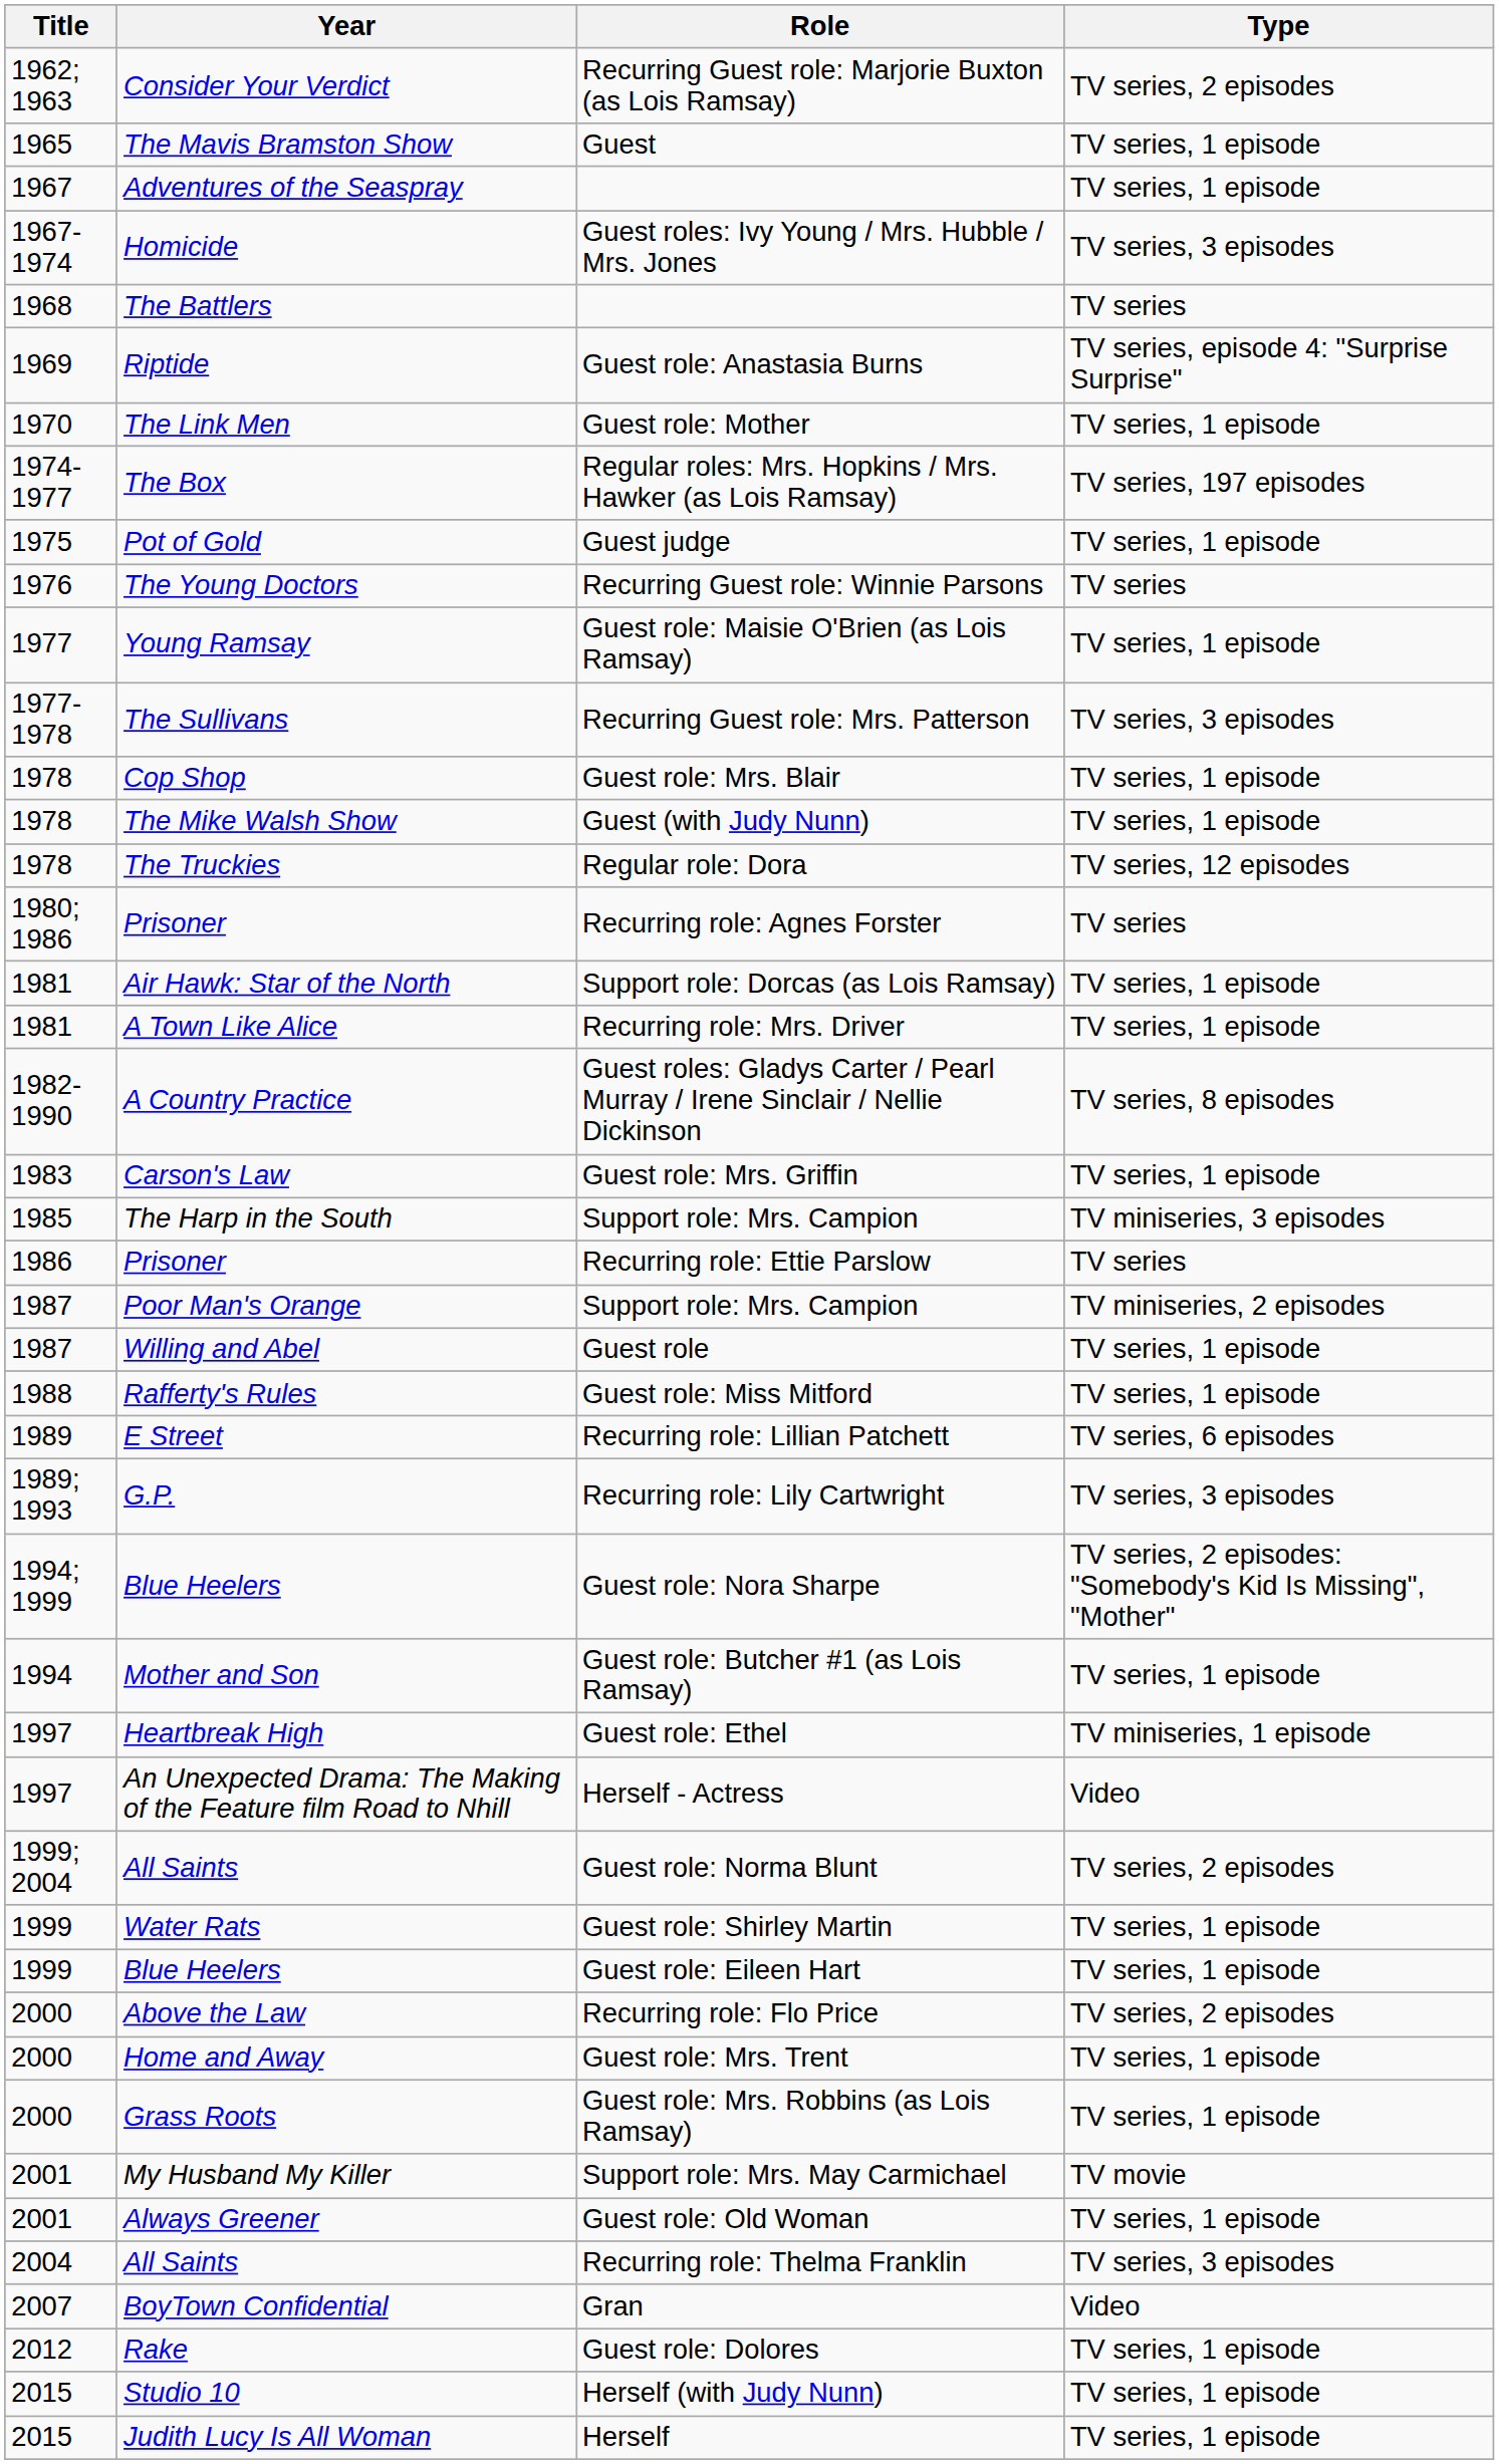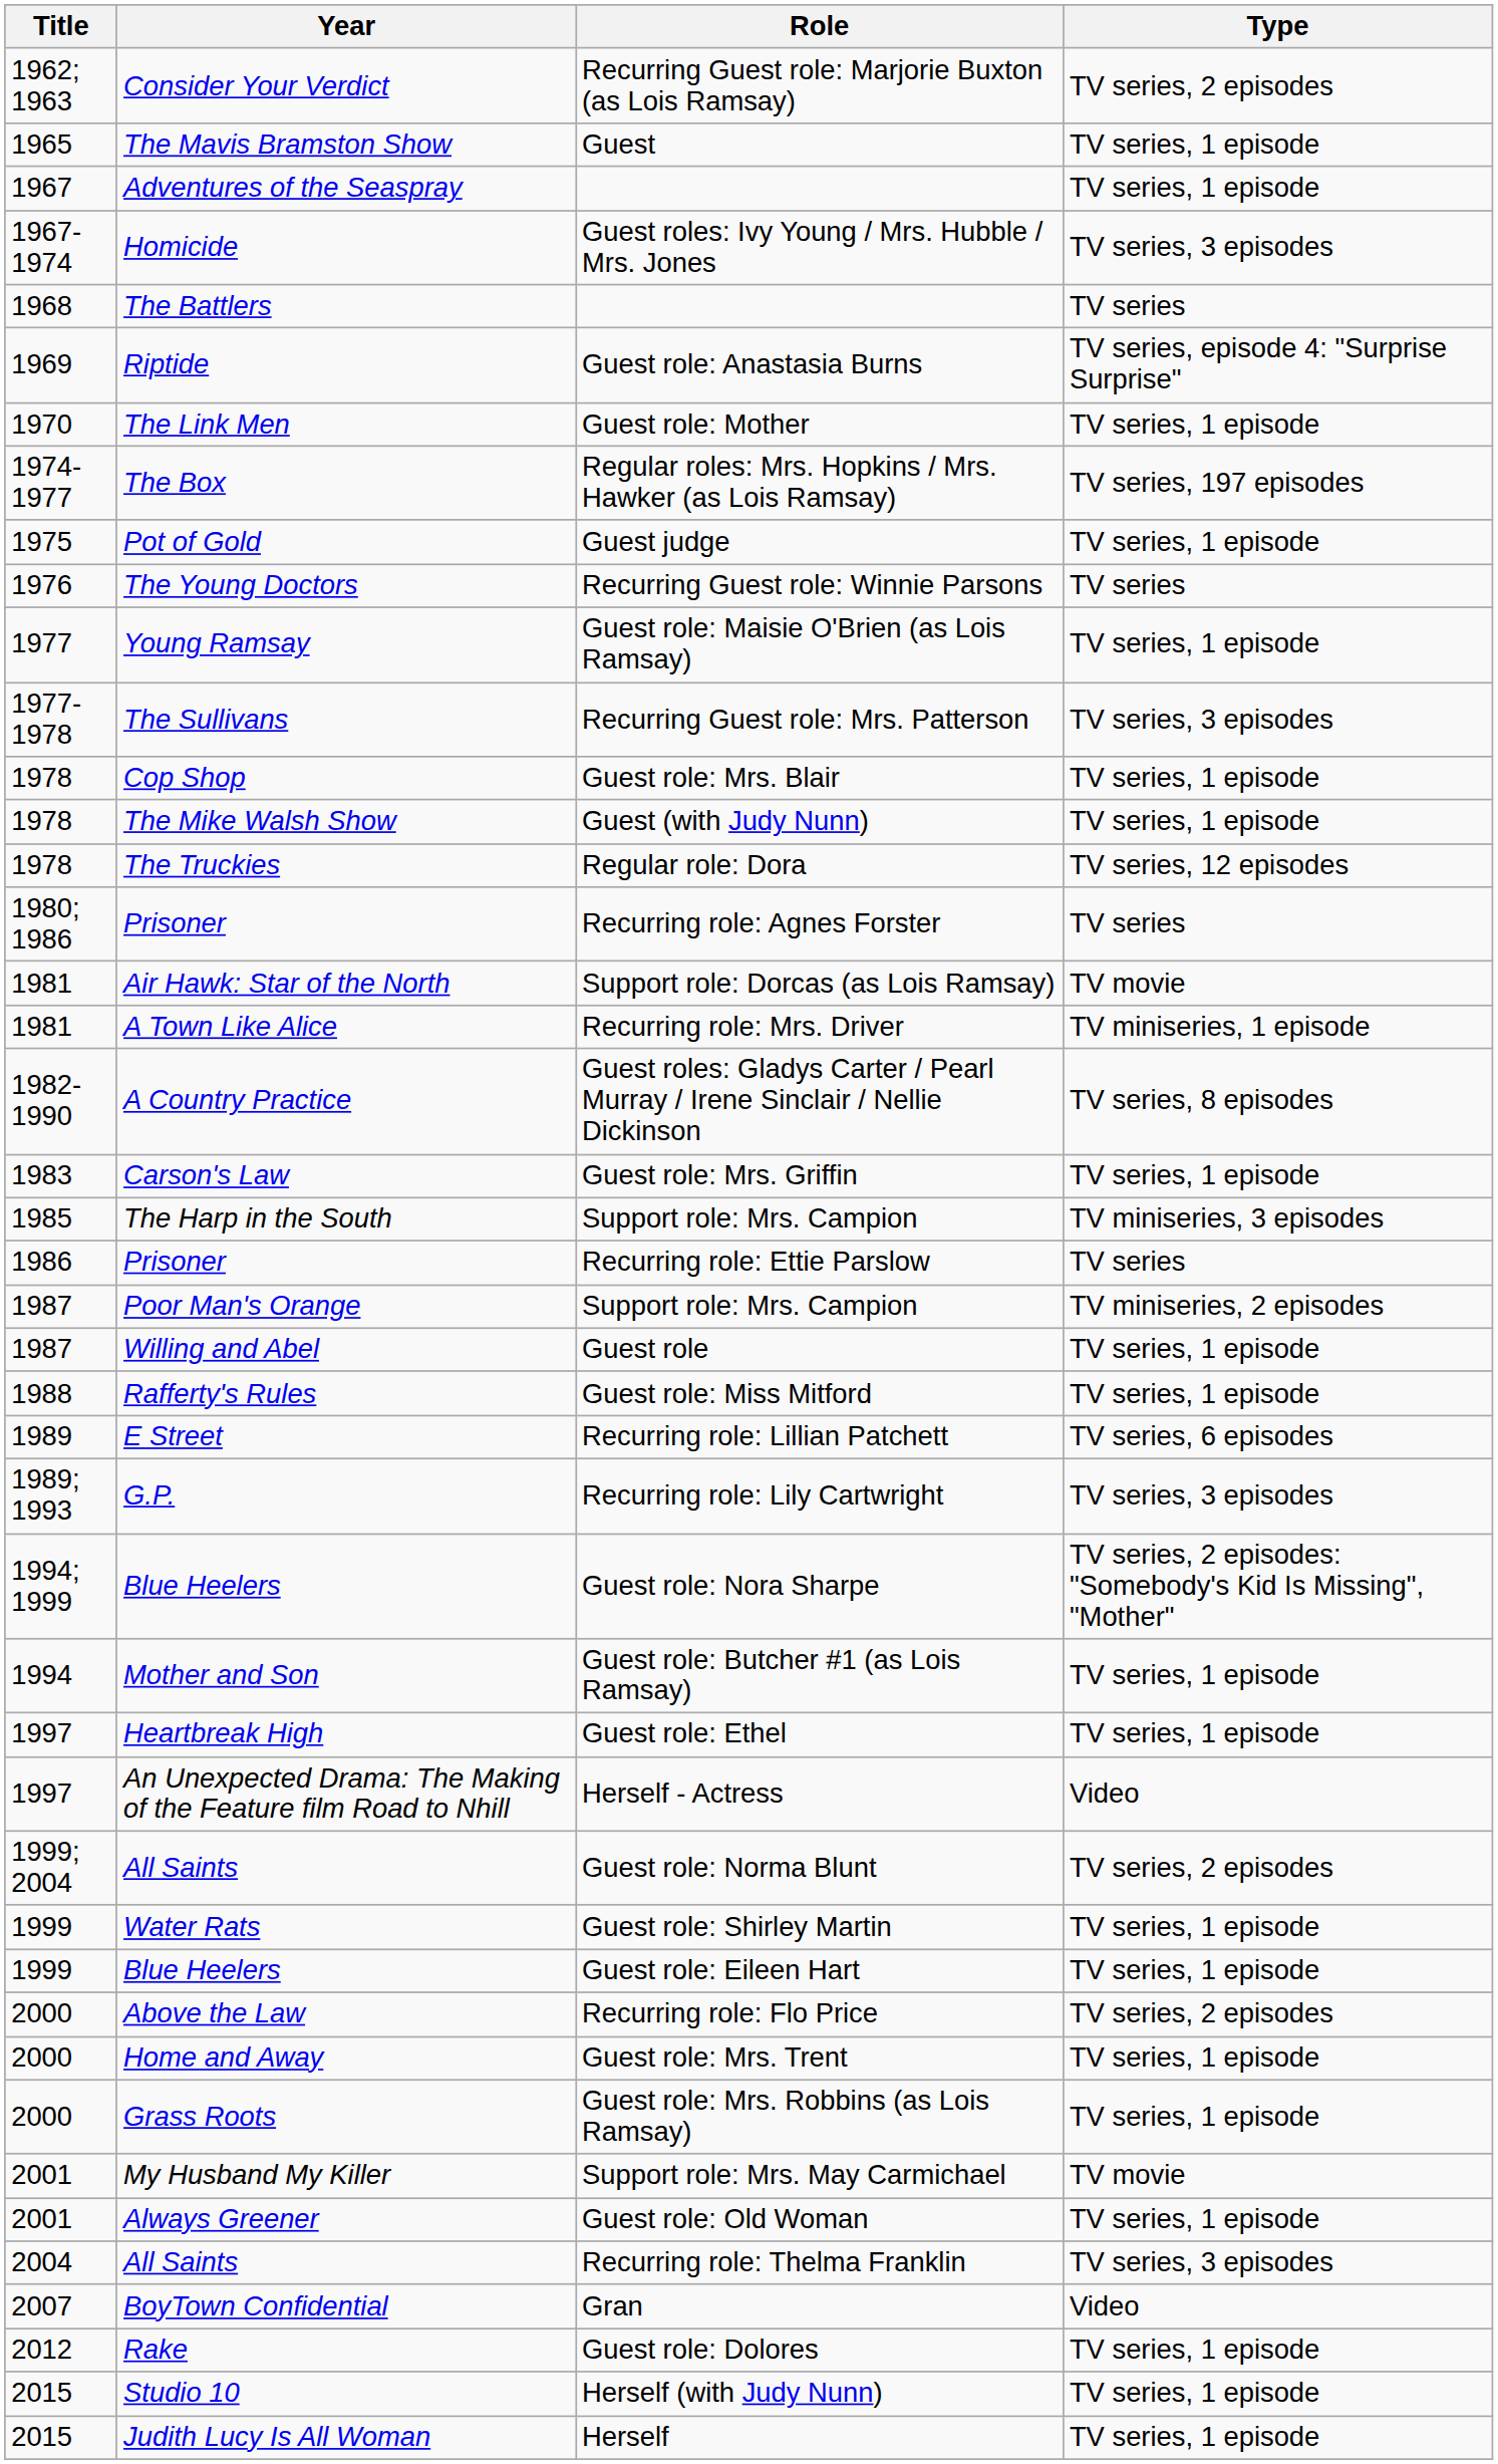Support role: Dorcas (as Lois Ramsay) | Type: TV series, 1 episode -> TV movie
Recurring role: Mrs. Driver | Type: TV series, 1 episode -> TV miniseries, 1 episode
Guest role: Ethel | Type: TV miniseries, 1 episode -> TV series, 1 episode
